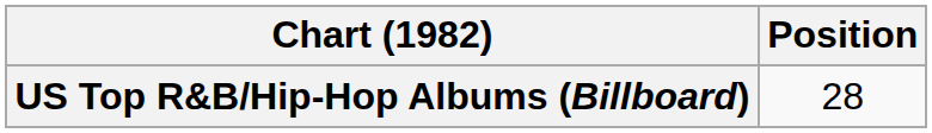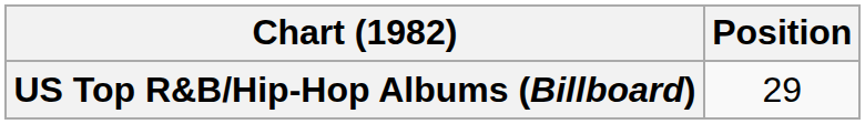US Top R&B/Hip-Hop Albums (Billboard) | Position: 28 -> 29
